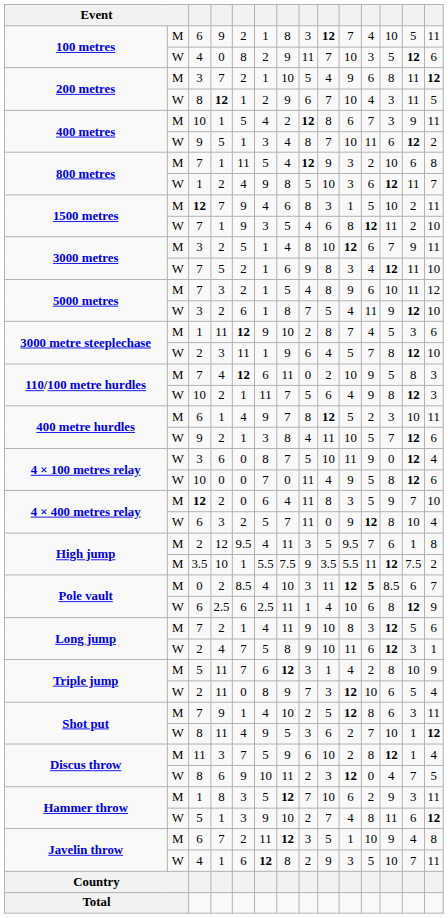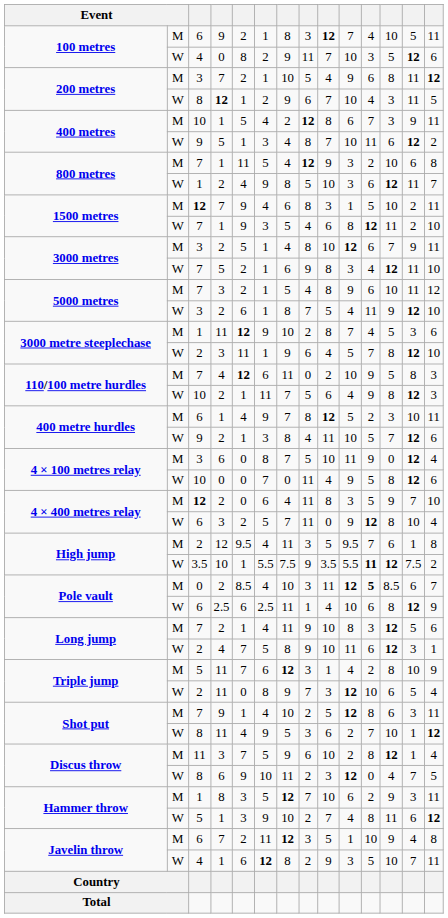4 × 100 metres relay / 3 | column 2: W -> M
High jump / 3.5 | column 2: M -> W
High jump / 3.5 | column 11: normal -> bold
